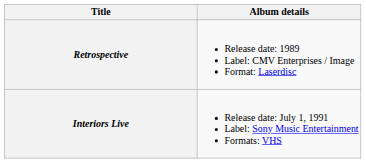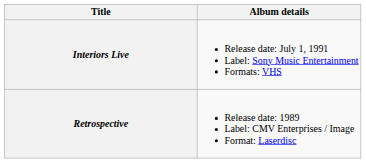rows swapped: Interiors Live <-> Retrospective
